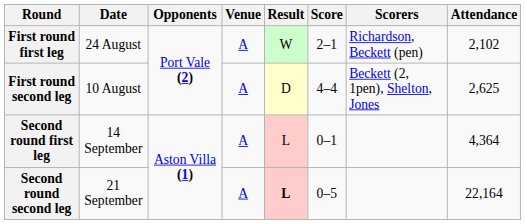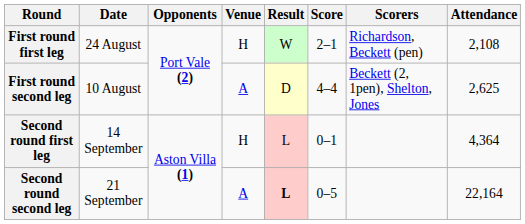First round first leg | Venue: A -> H
First round first leg | Attendance: 2,102 -> 2,108
Second round first leg | Venue: A -> H
